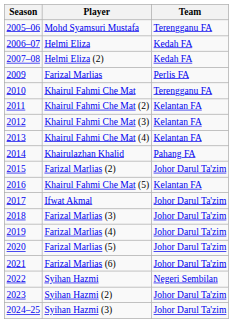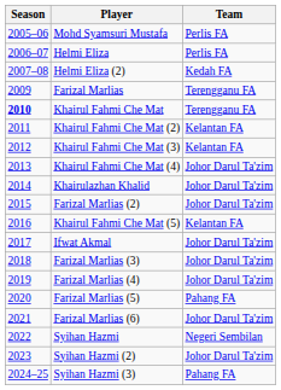Mohd Syamsuri Mustafa | Team: Terengganu FA -> Perlis FA
Helmi Eliza | Team: Kedah FA -> Perlis FA
Farizal Marlias | Team: Perlis FA -> Terengganu FA
Khairul Fahmi Che Mat | Season: normal -> bold
Khairul Fahmi Che Mat (4) | Team: Kelantan FA -> Johor Darul Ta'zim
Khairulazhan Khalid | Team: Pahang FA -> Johor Darul Ta'zim
Farizal Marlias (5) | Team: Johor Darul Ta'zim -> Pahang FA
Syihan Hazmi (3) | Team: Johor Darul Ta'zim -> Pahang FA
